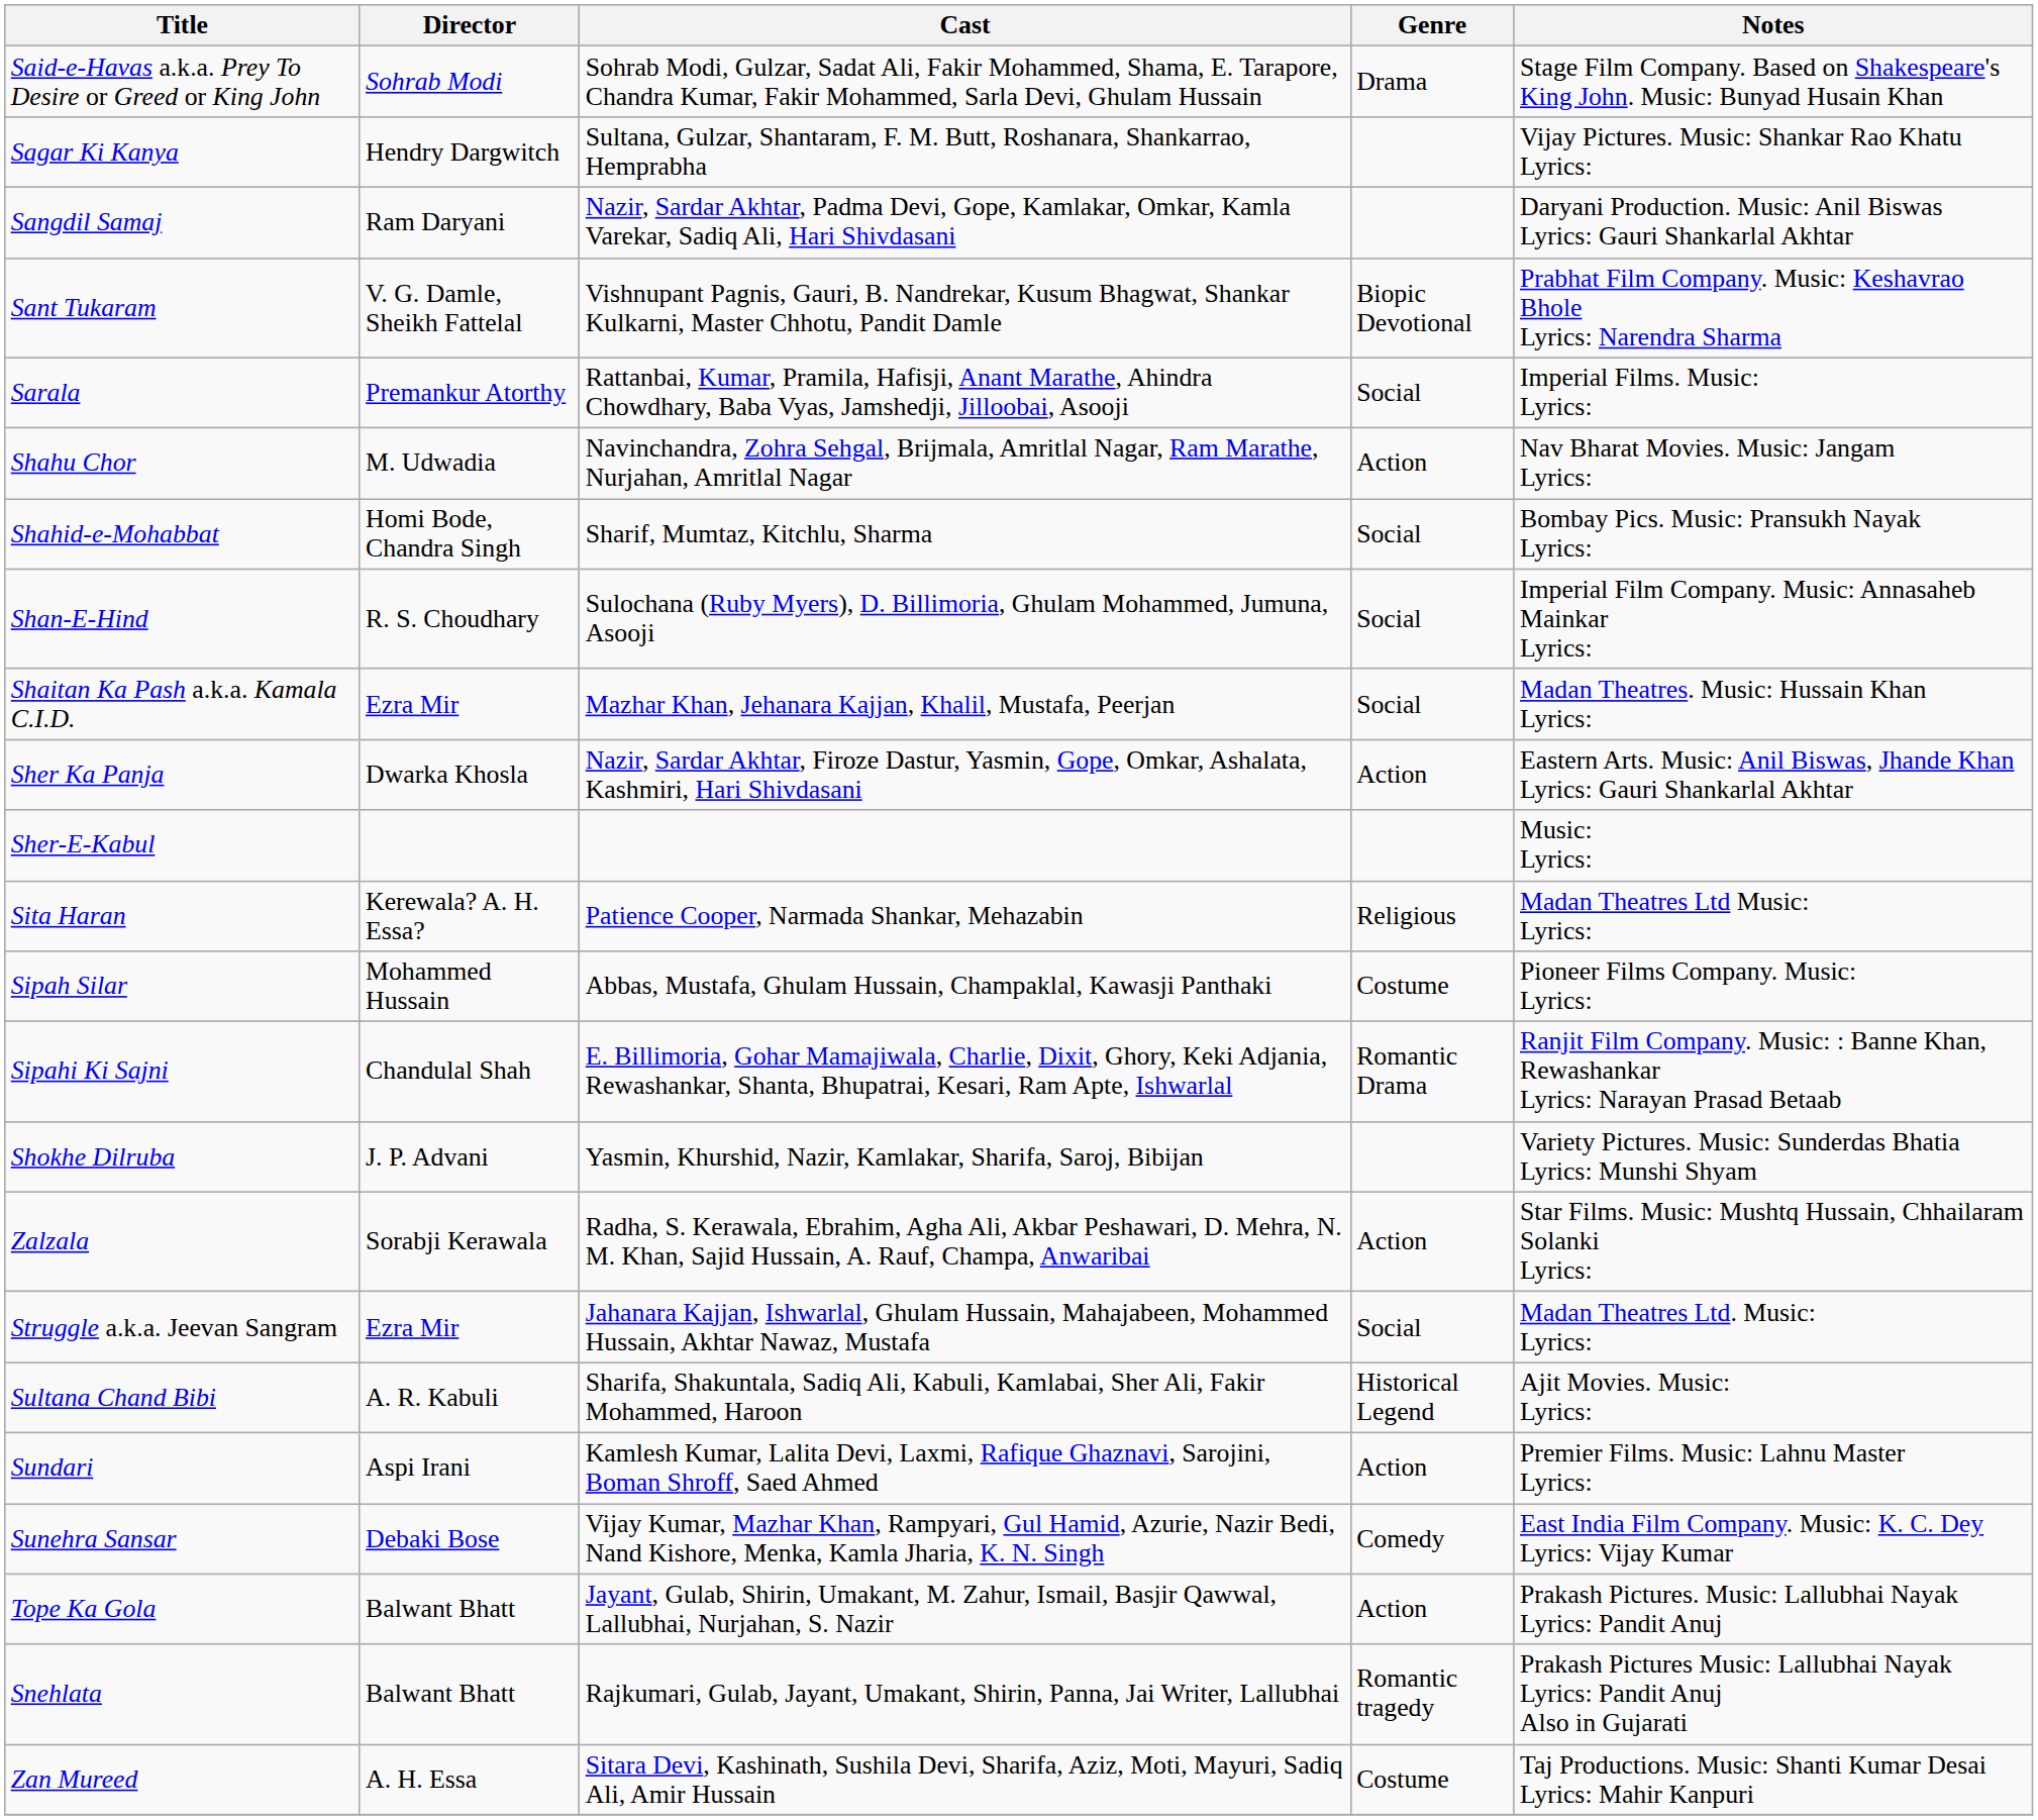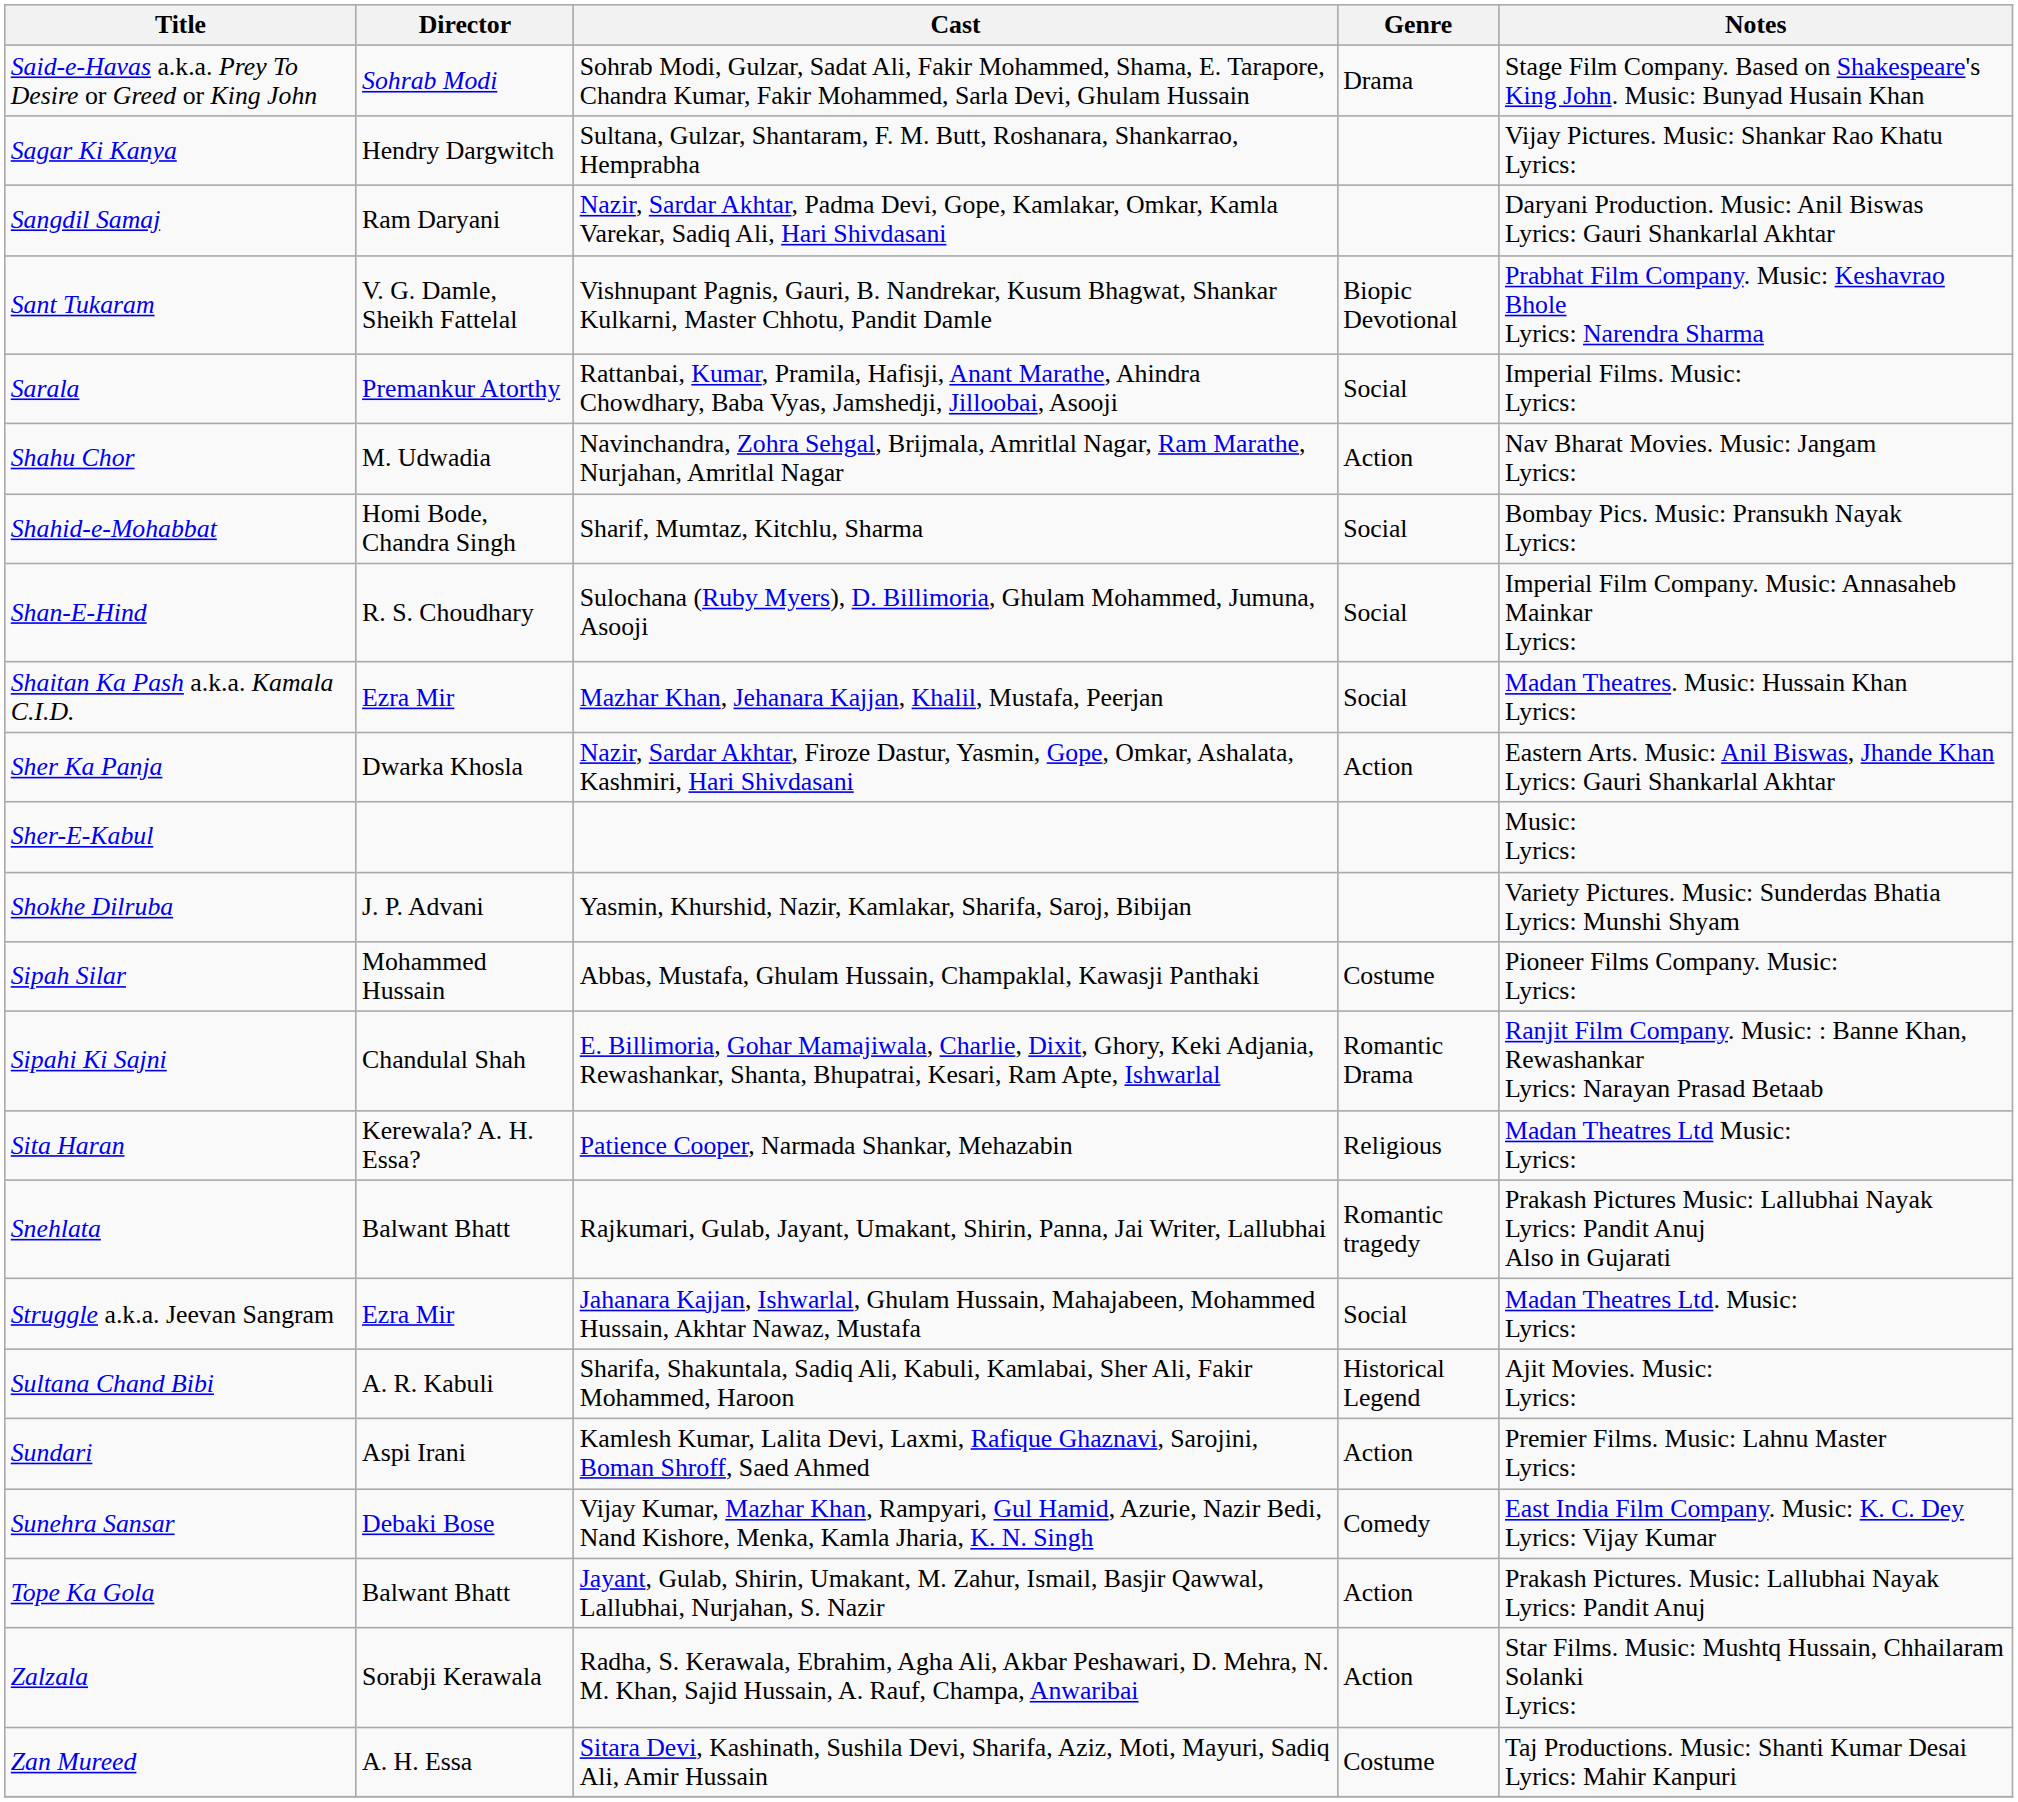rows swapped: Shokhe Dilruba <-> Sita Haran
rows swapped: Snehlata <-> Zalzala
